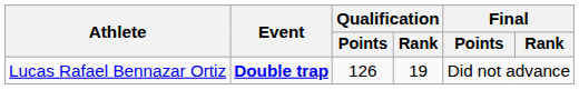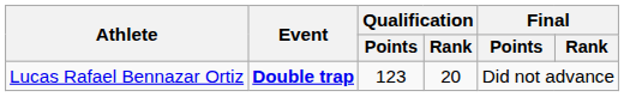Lucas Rafael Bennazar Ortiz | Qualification / Points: 126 -> 123
Lucas Rafael Bennazar Ortiz | Qualification / Rank: 19 -> 20
